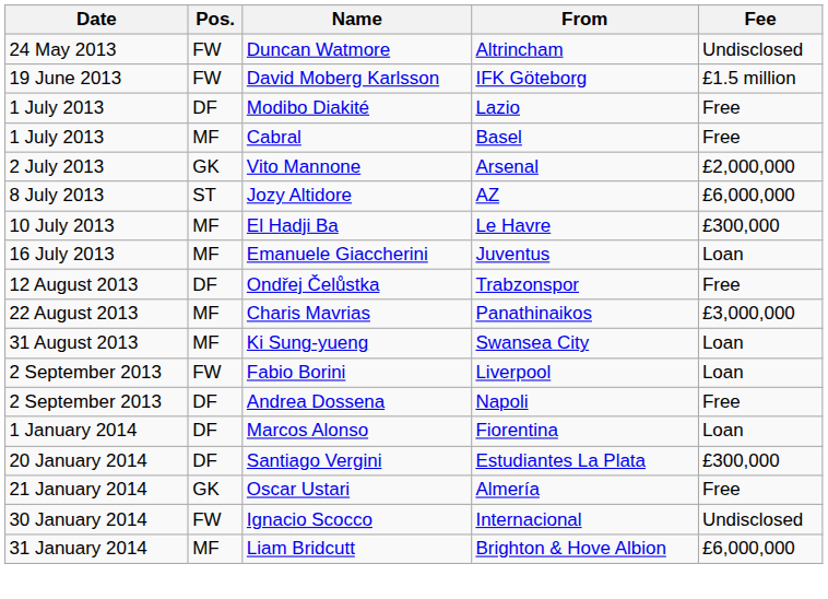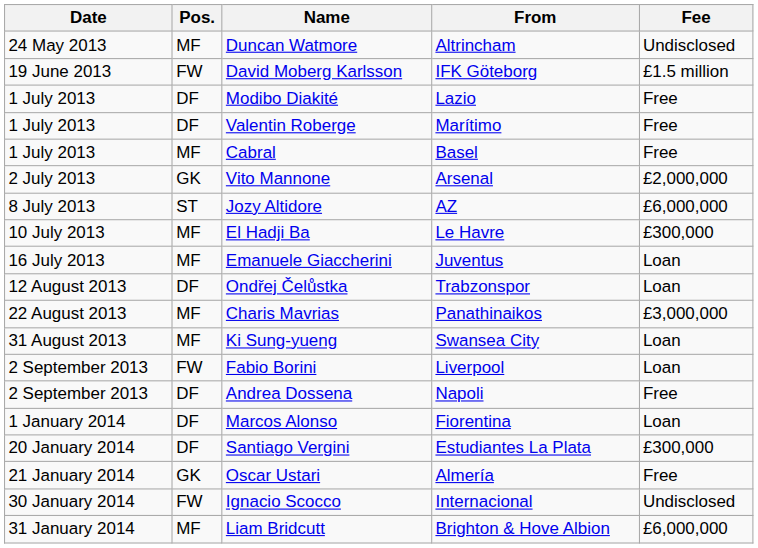Duncan Watmore | Pos.: FW -> MF
+ row: 1 July 2013 | DF | Valentin Roberge | Marítimo | Free
Ondřej Čelůstka | Fee: Free -> Loan
